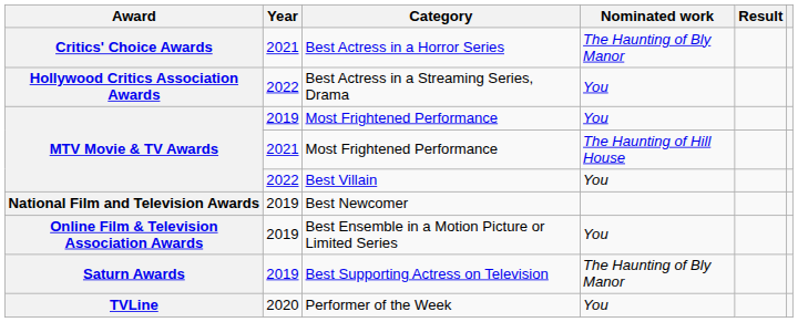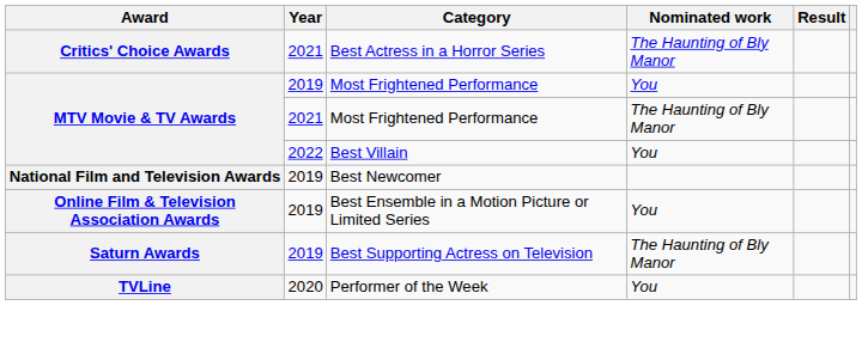- row: Hollywood Critics Association Awards | 2022 | Best Actress in a Streaming Series, Drama | You
2021 / Most Frightened Performance | Nominated work: The Haunting of Hill House -> The Haunting of Bly Manor
